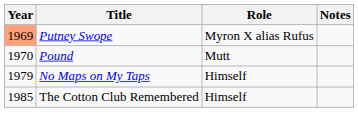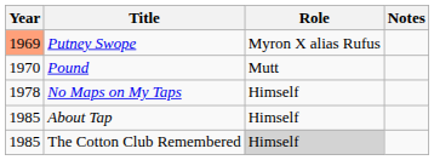No Maps on My Taps | Year: 1979 -> 1978
+ row: 1985 | About Tap | Himself
The Cotton Club Remembered | Role: no background -> lightgrey background
